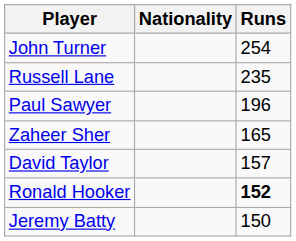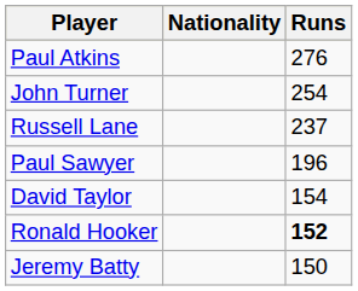+ row: Paul Atkins | 276
Russell Lane | Runs: 235 -> 237
- row: Zaheer Sher | 165
David Taylor | Runs: 157 -> 154
